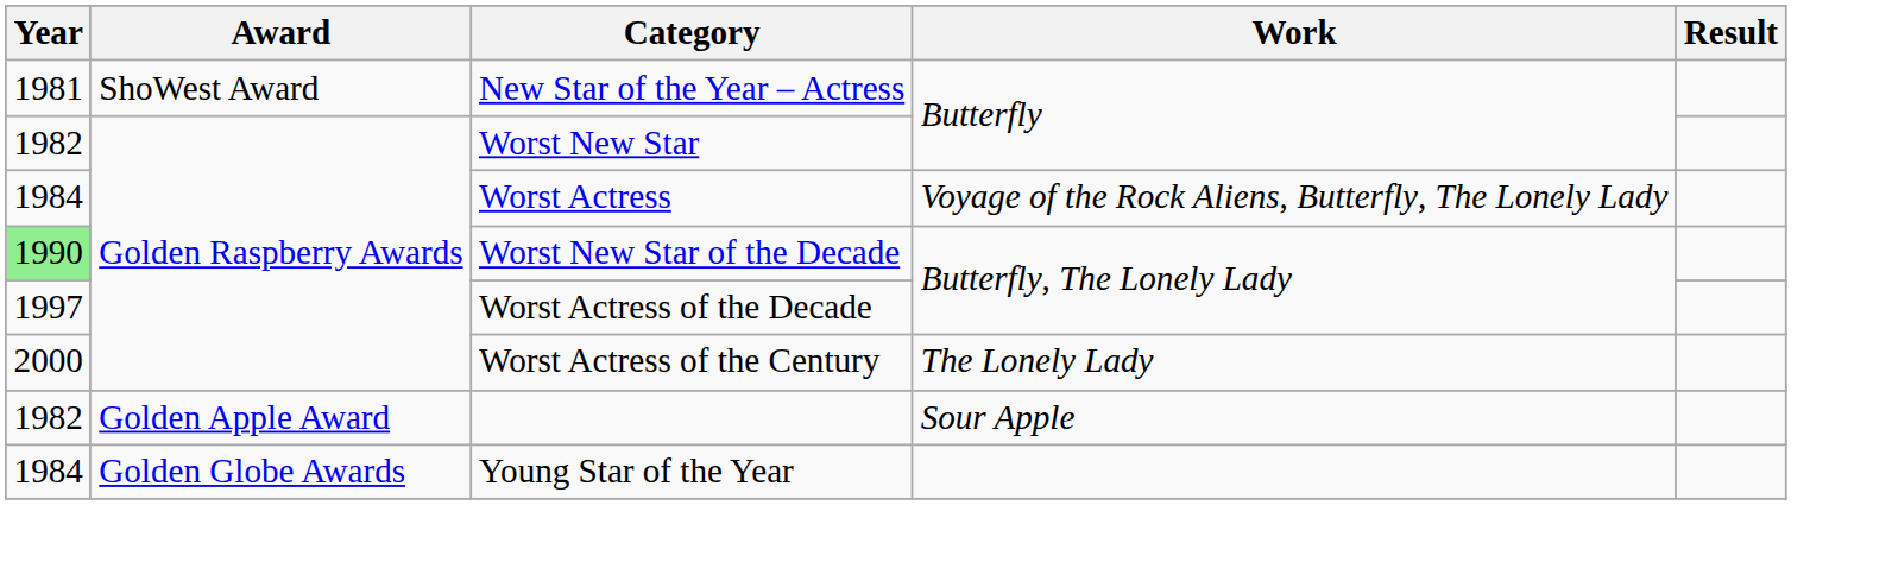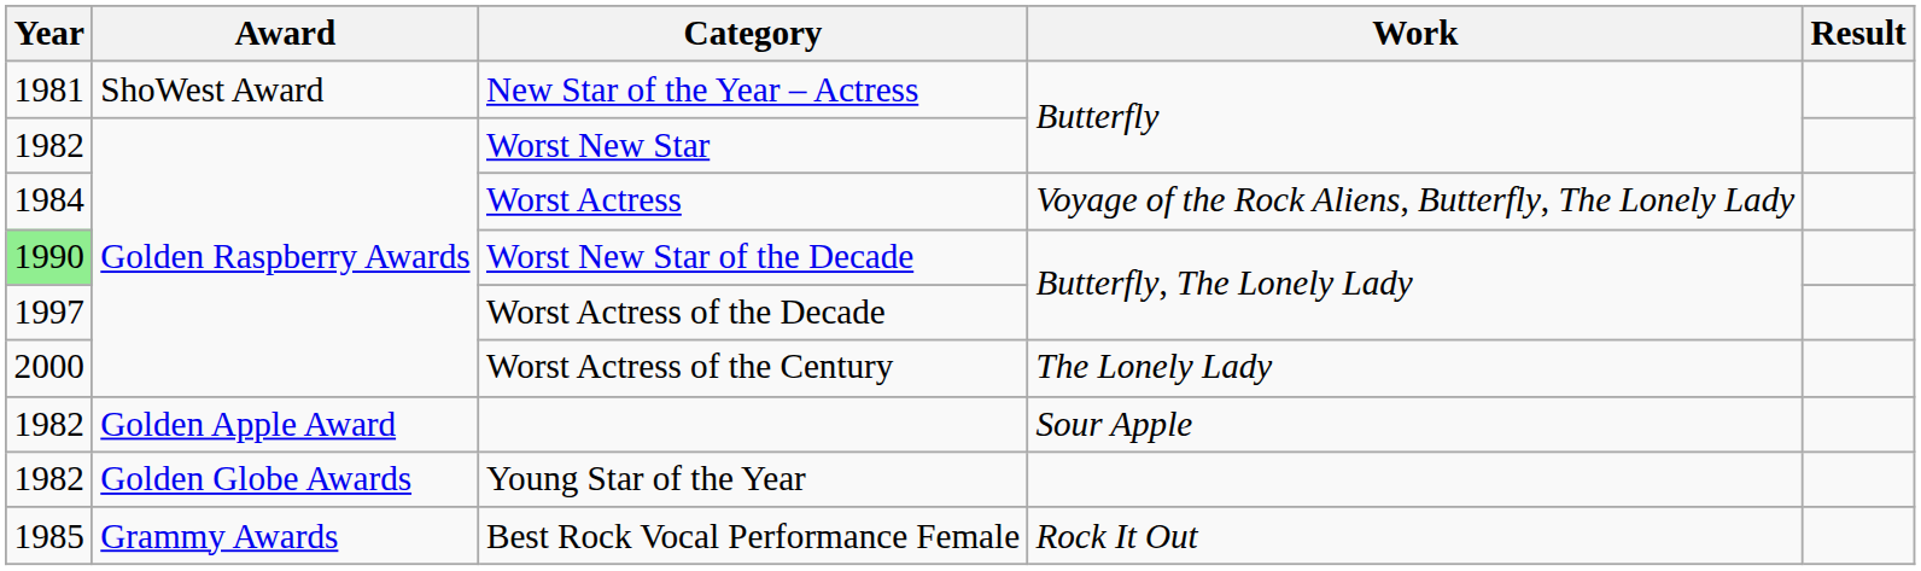Young Star of the Year | Year: 1984 -> 1982
+ row: 1985 | Grammy Awards | Best Rock Vocal Performance Female | Rock It Out
